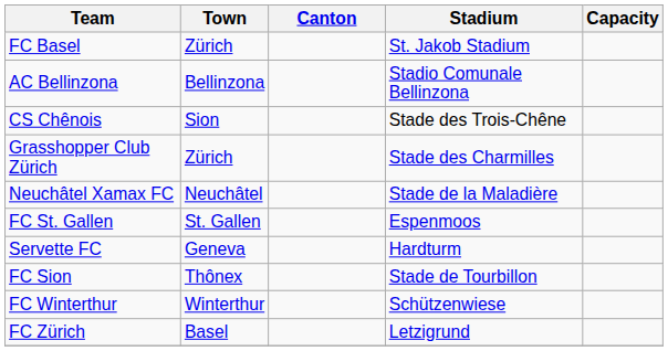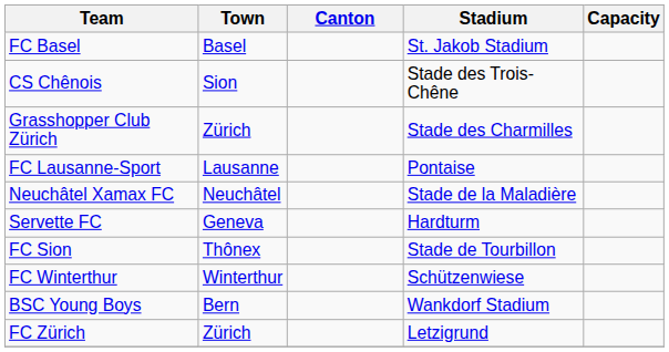FC Basel | Town: Zürich -> Basel
- row: AC Bellinzona | Bellinzona | Stadio Comunale Bellinzona
+ row: FC Lausanne-Sport | Lausanne | Pontaise
- row: FC St. Gallen | St. Gallen | Espenmoos
+ row: BSC Young Boys | Bern | Wankdorf Stadium
FC Zürich | Town: Basel -> Zürich
